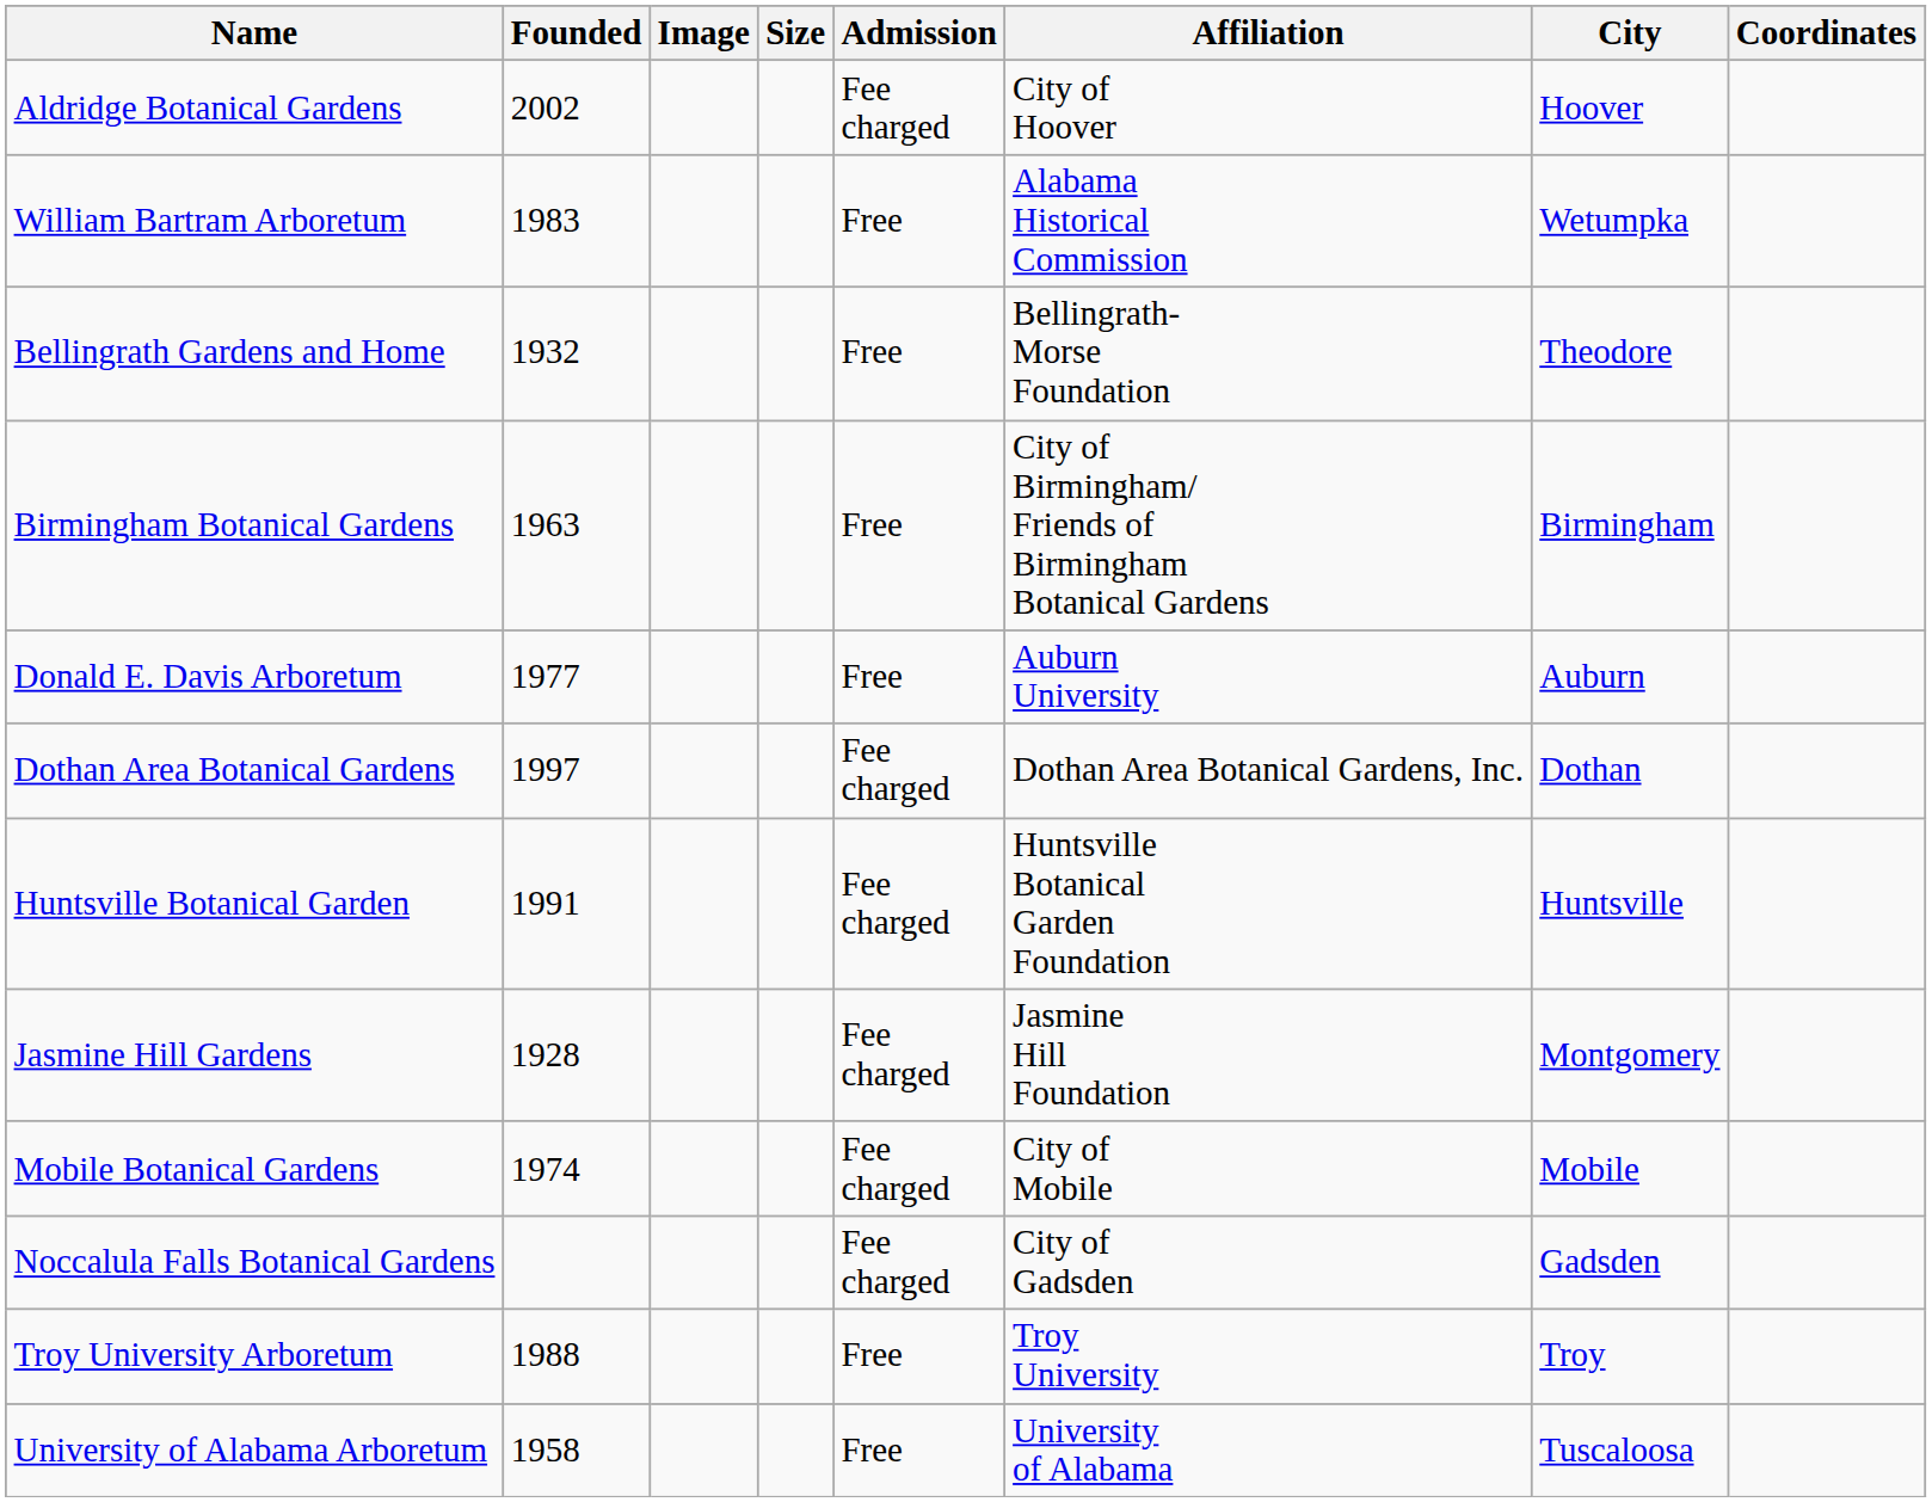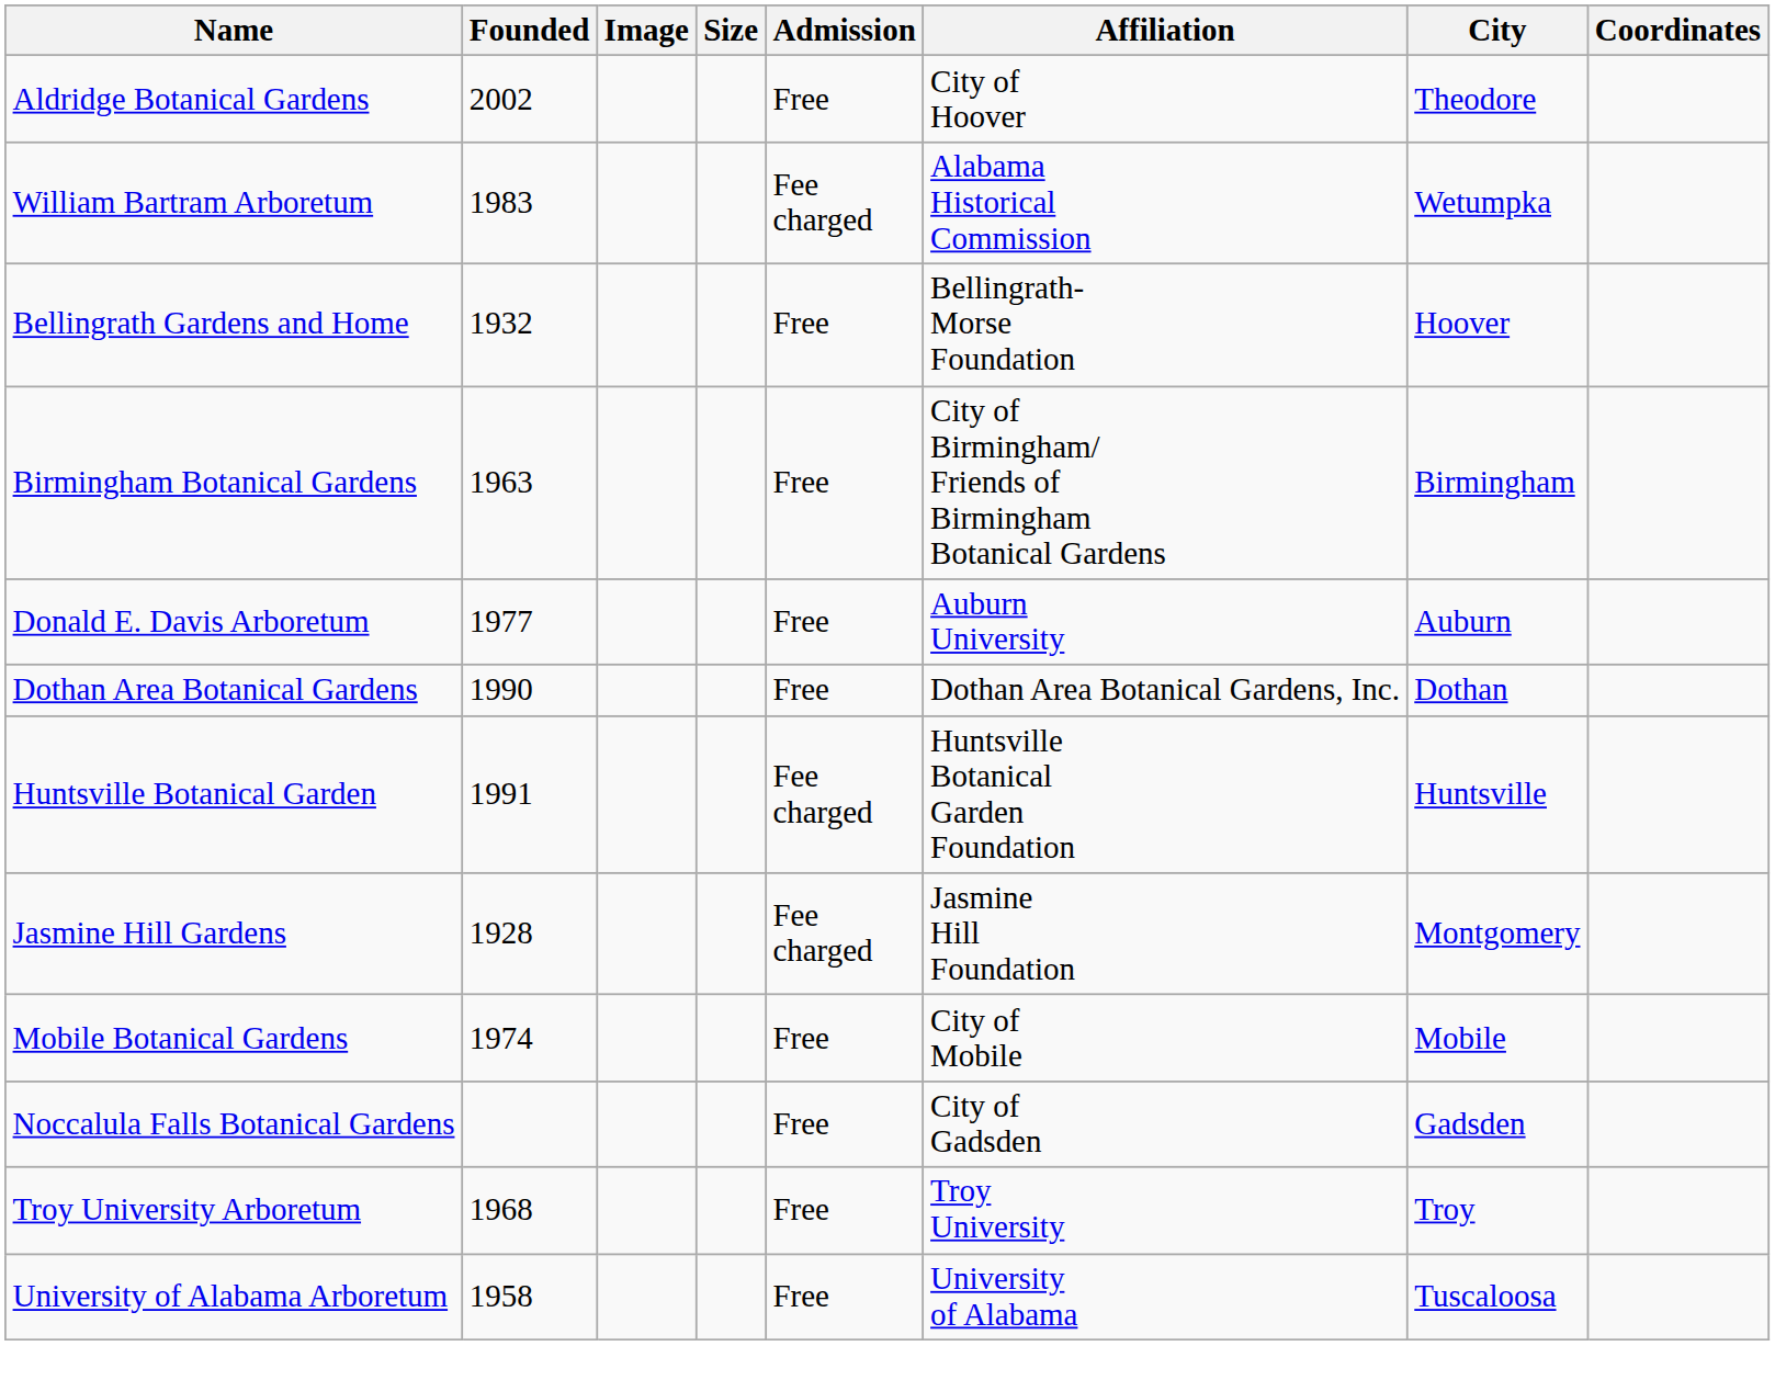Aldridge Botanical Gardens | Admission: Fee charged -> Free
Aldridge Botanical Gardens | City: Hoover -> Theodore
William Bartram Arboretum | Admission: Free -> Fee charged
Bellingrath Gardens and Home | City: Theodore -> Hoover
Dothan Area Botanical Gardens | Founded: 1997 -> 1990
Dothan Area Botanical Gardens | Admission: Fee charged -> Free
Mobile Botanical Gardens | Admission: Fee charged -> Free
Noccalula Falls Botanical Gardens | Admission: Fee charged -> Free
Troy University Arboretum | Founded: 1988 -> 1968
